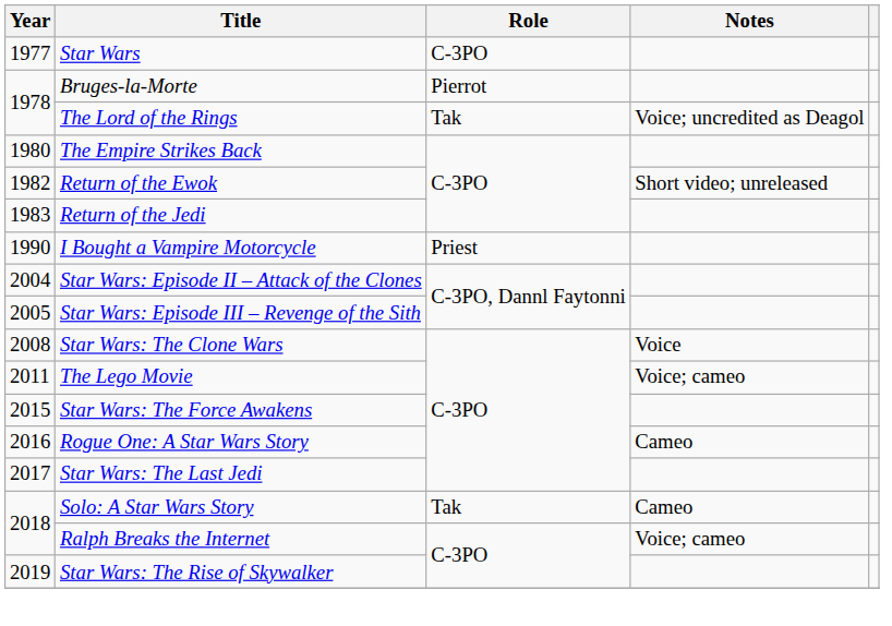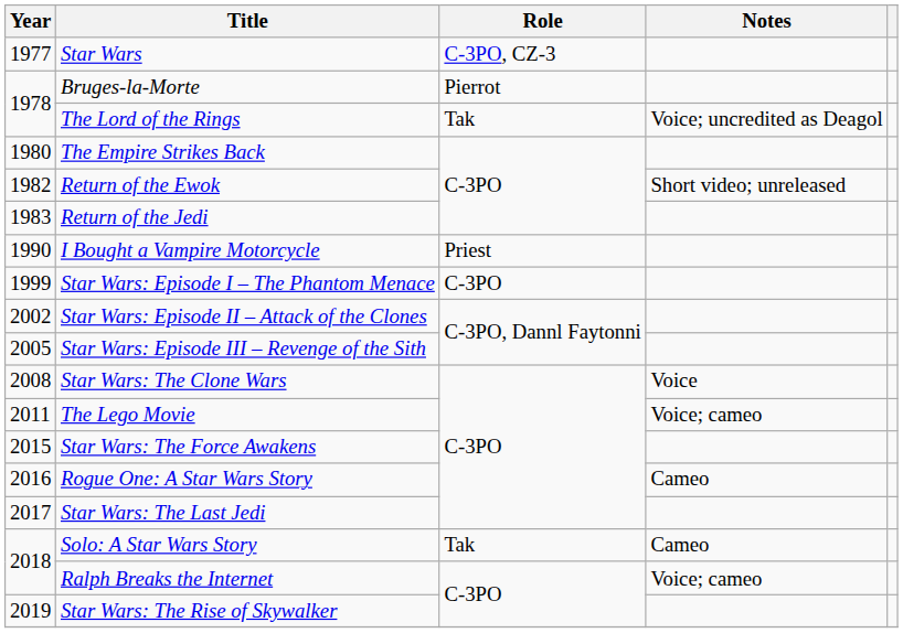Star Wars | Role: C-3PO -> C-3PO, CZ-3
+ row: 1999 | Star Wars: Episode I – The Phantom Menace | C-3PO
Star Wars: Episode II – Attack of the Clones | Year: 2004 -> 2002
